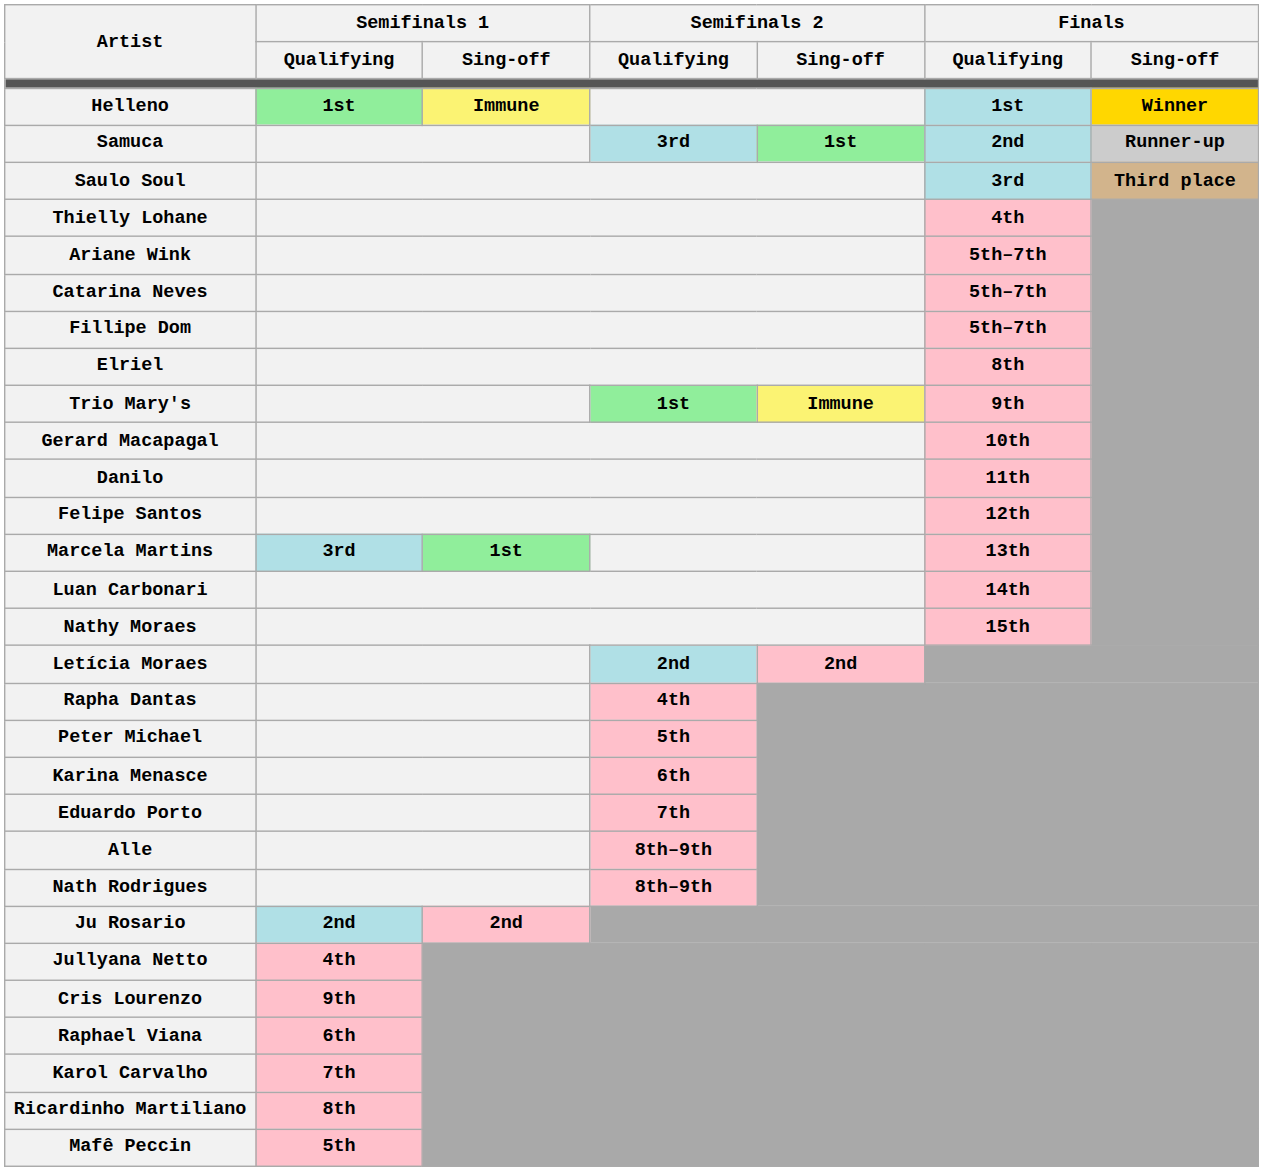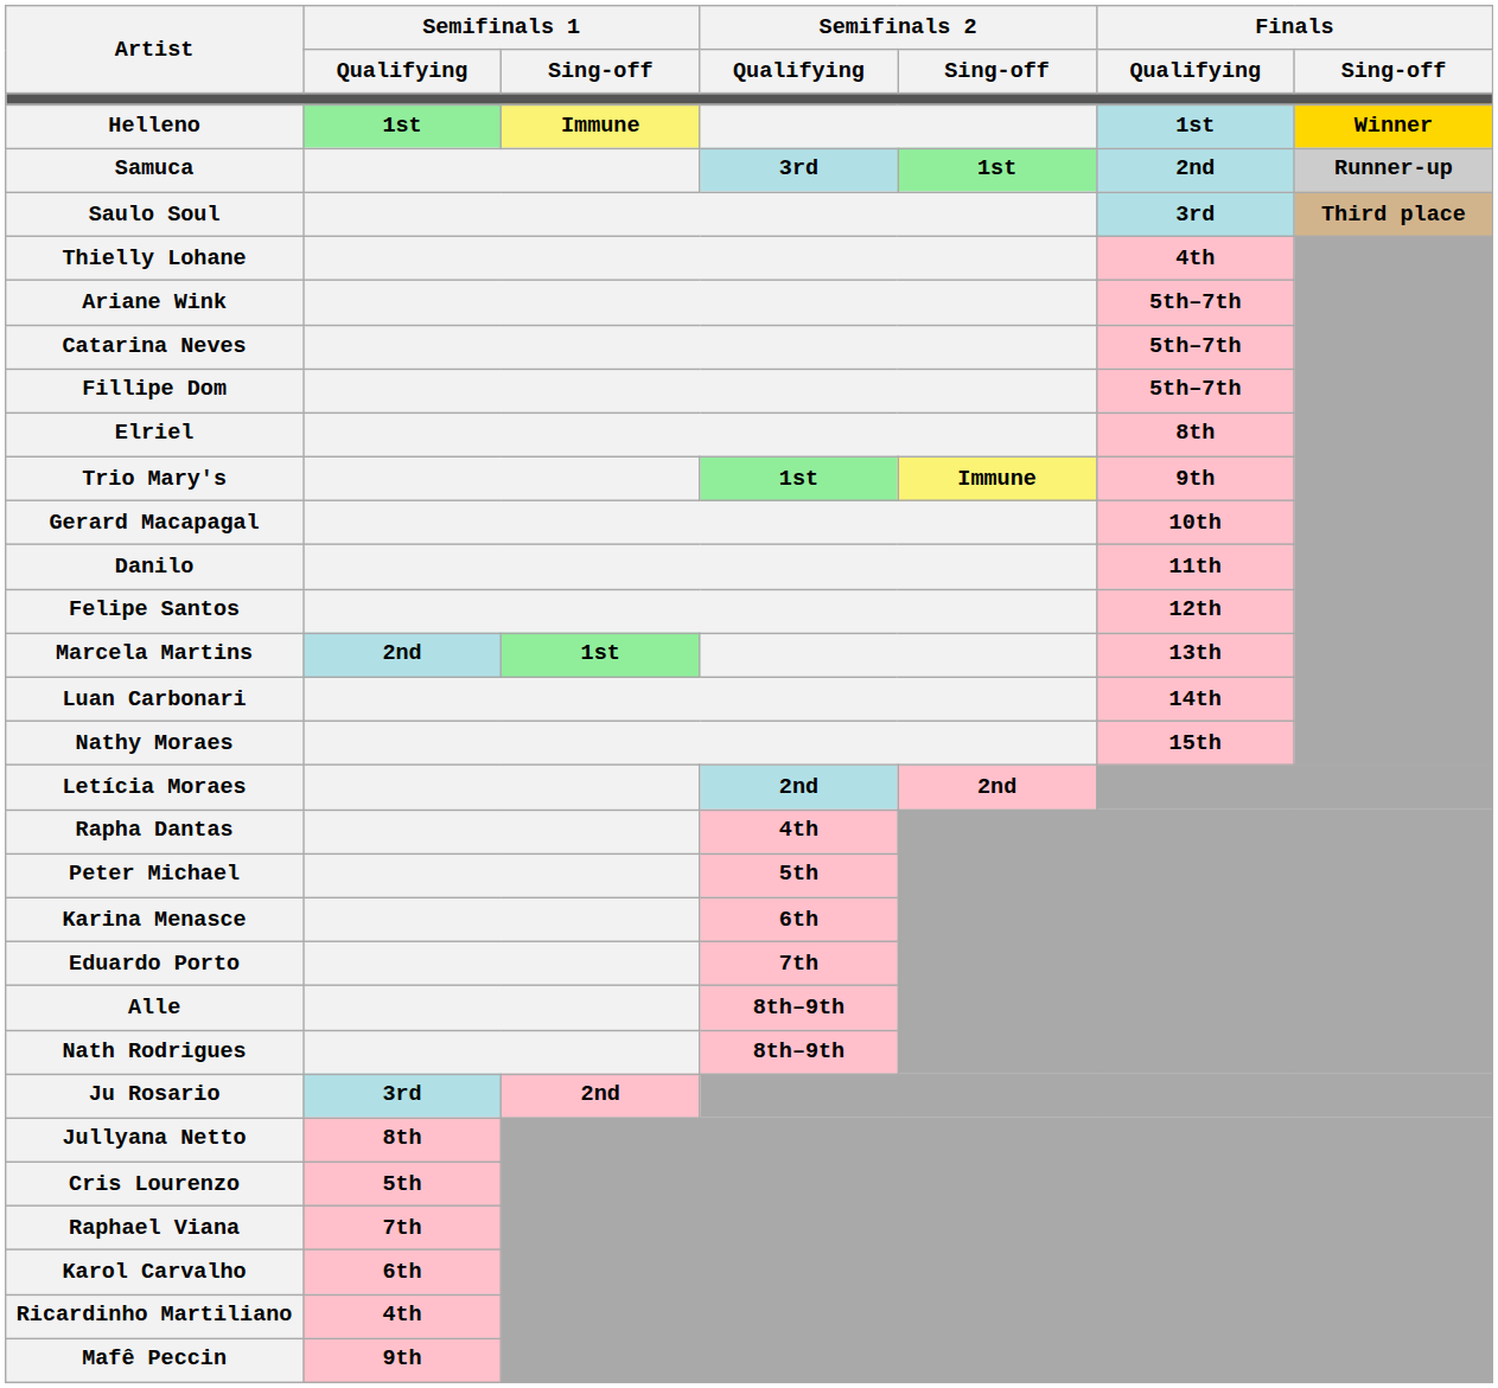Marcela Martins | Semifinals 1 / Qualifying: 3rd -> 2nd
Ju Rosario | Semifinals 1 / Qualifying: 2nd -> 3rd
Jullyana Netto | Semifinals 1 / Qualifying: 4th -> 8th
Cris Lourenzo | Semifinals 1 / Qualifying: 9th -> 5th
Raphael Viana | Semifinals 1 / Qualifying: 6th -> 7th
Karol Carvalho | Semifinals 1 / Qualifying: 7th -> 6th
Ricardinho Martiliano | Semifinals 1 / Qualifying: 8th -> 4th
Mafê Peccin | Semifinals 1 / Qualifying: 5th -> 9th
